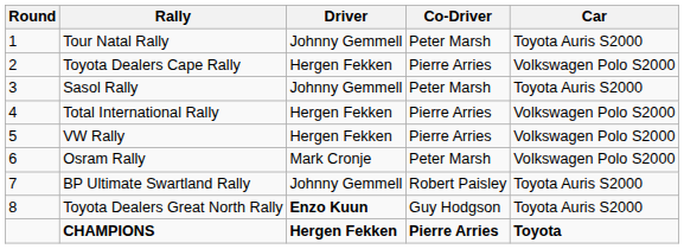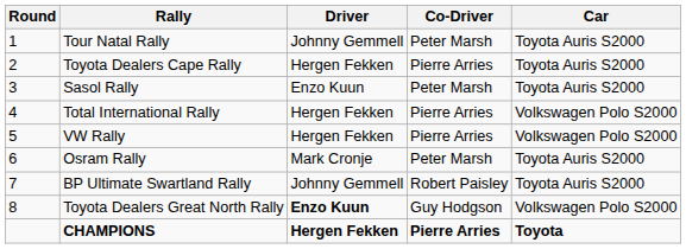Toyota Dealers Cape Rally | Car: Volkswagen Polo S2000 -> Toyota Auris S2000
Sasol Rally | Driver: Johnny Gemmell -> Enzo Kuun
Osram Rally | Car: Volkswagen Polo S2000 -> Toyota Auris S2000
Toyota Dealers Great North Rally | Car: Toyota Auris S2000 -> Volkswagen Polo S2000
